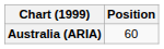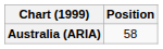Australia (ARIA) | Position: 60 -> 58
